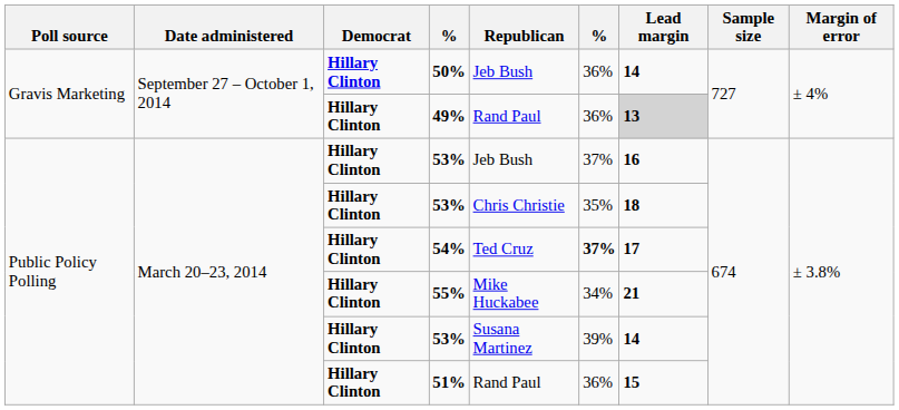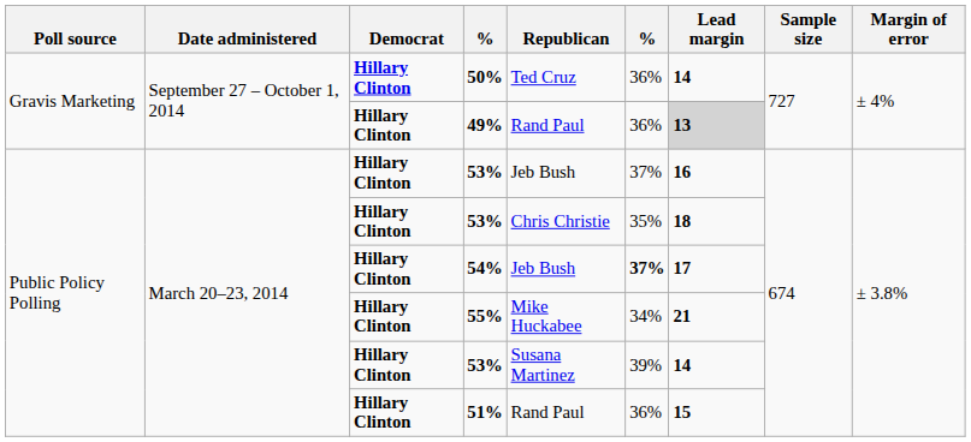50% | Republican: Jeb Bush -> Ted Cruz
54% | Republican: Ted Cruz -> Jeb Bush
